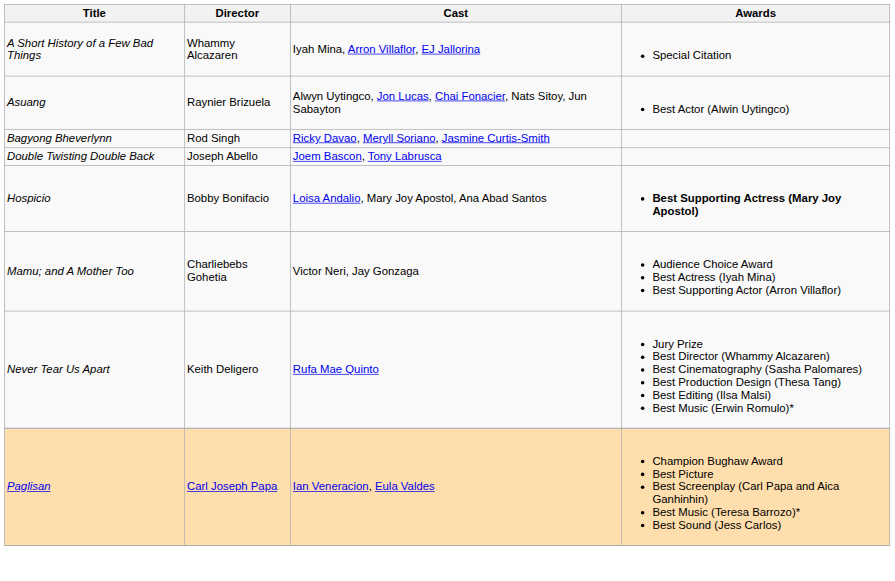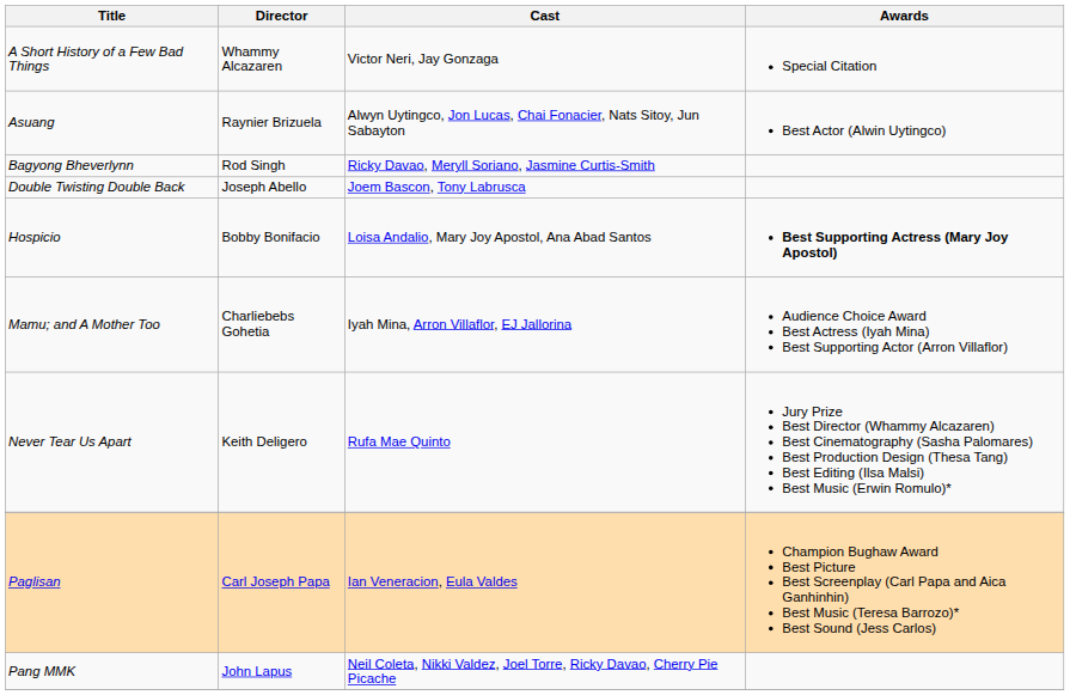A Short History of a Few Bad Things | Cast: Iyah Mina, Arron Villaflor, EJ Jallorina -> Victor Neri, Jay Gonzaga
Mamu; and A Mother Too | Cast: Victor Neri, Jay Gonzaga -> Iyah Mina, Arron Villaflor, EJ Jallorina
+ row: Pang MMK | John Lapus | Neil Coleta, Nikki Valdez, Joel Torre, Ricky Davao, Cherry Pie Picache
